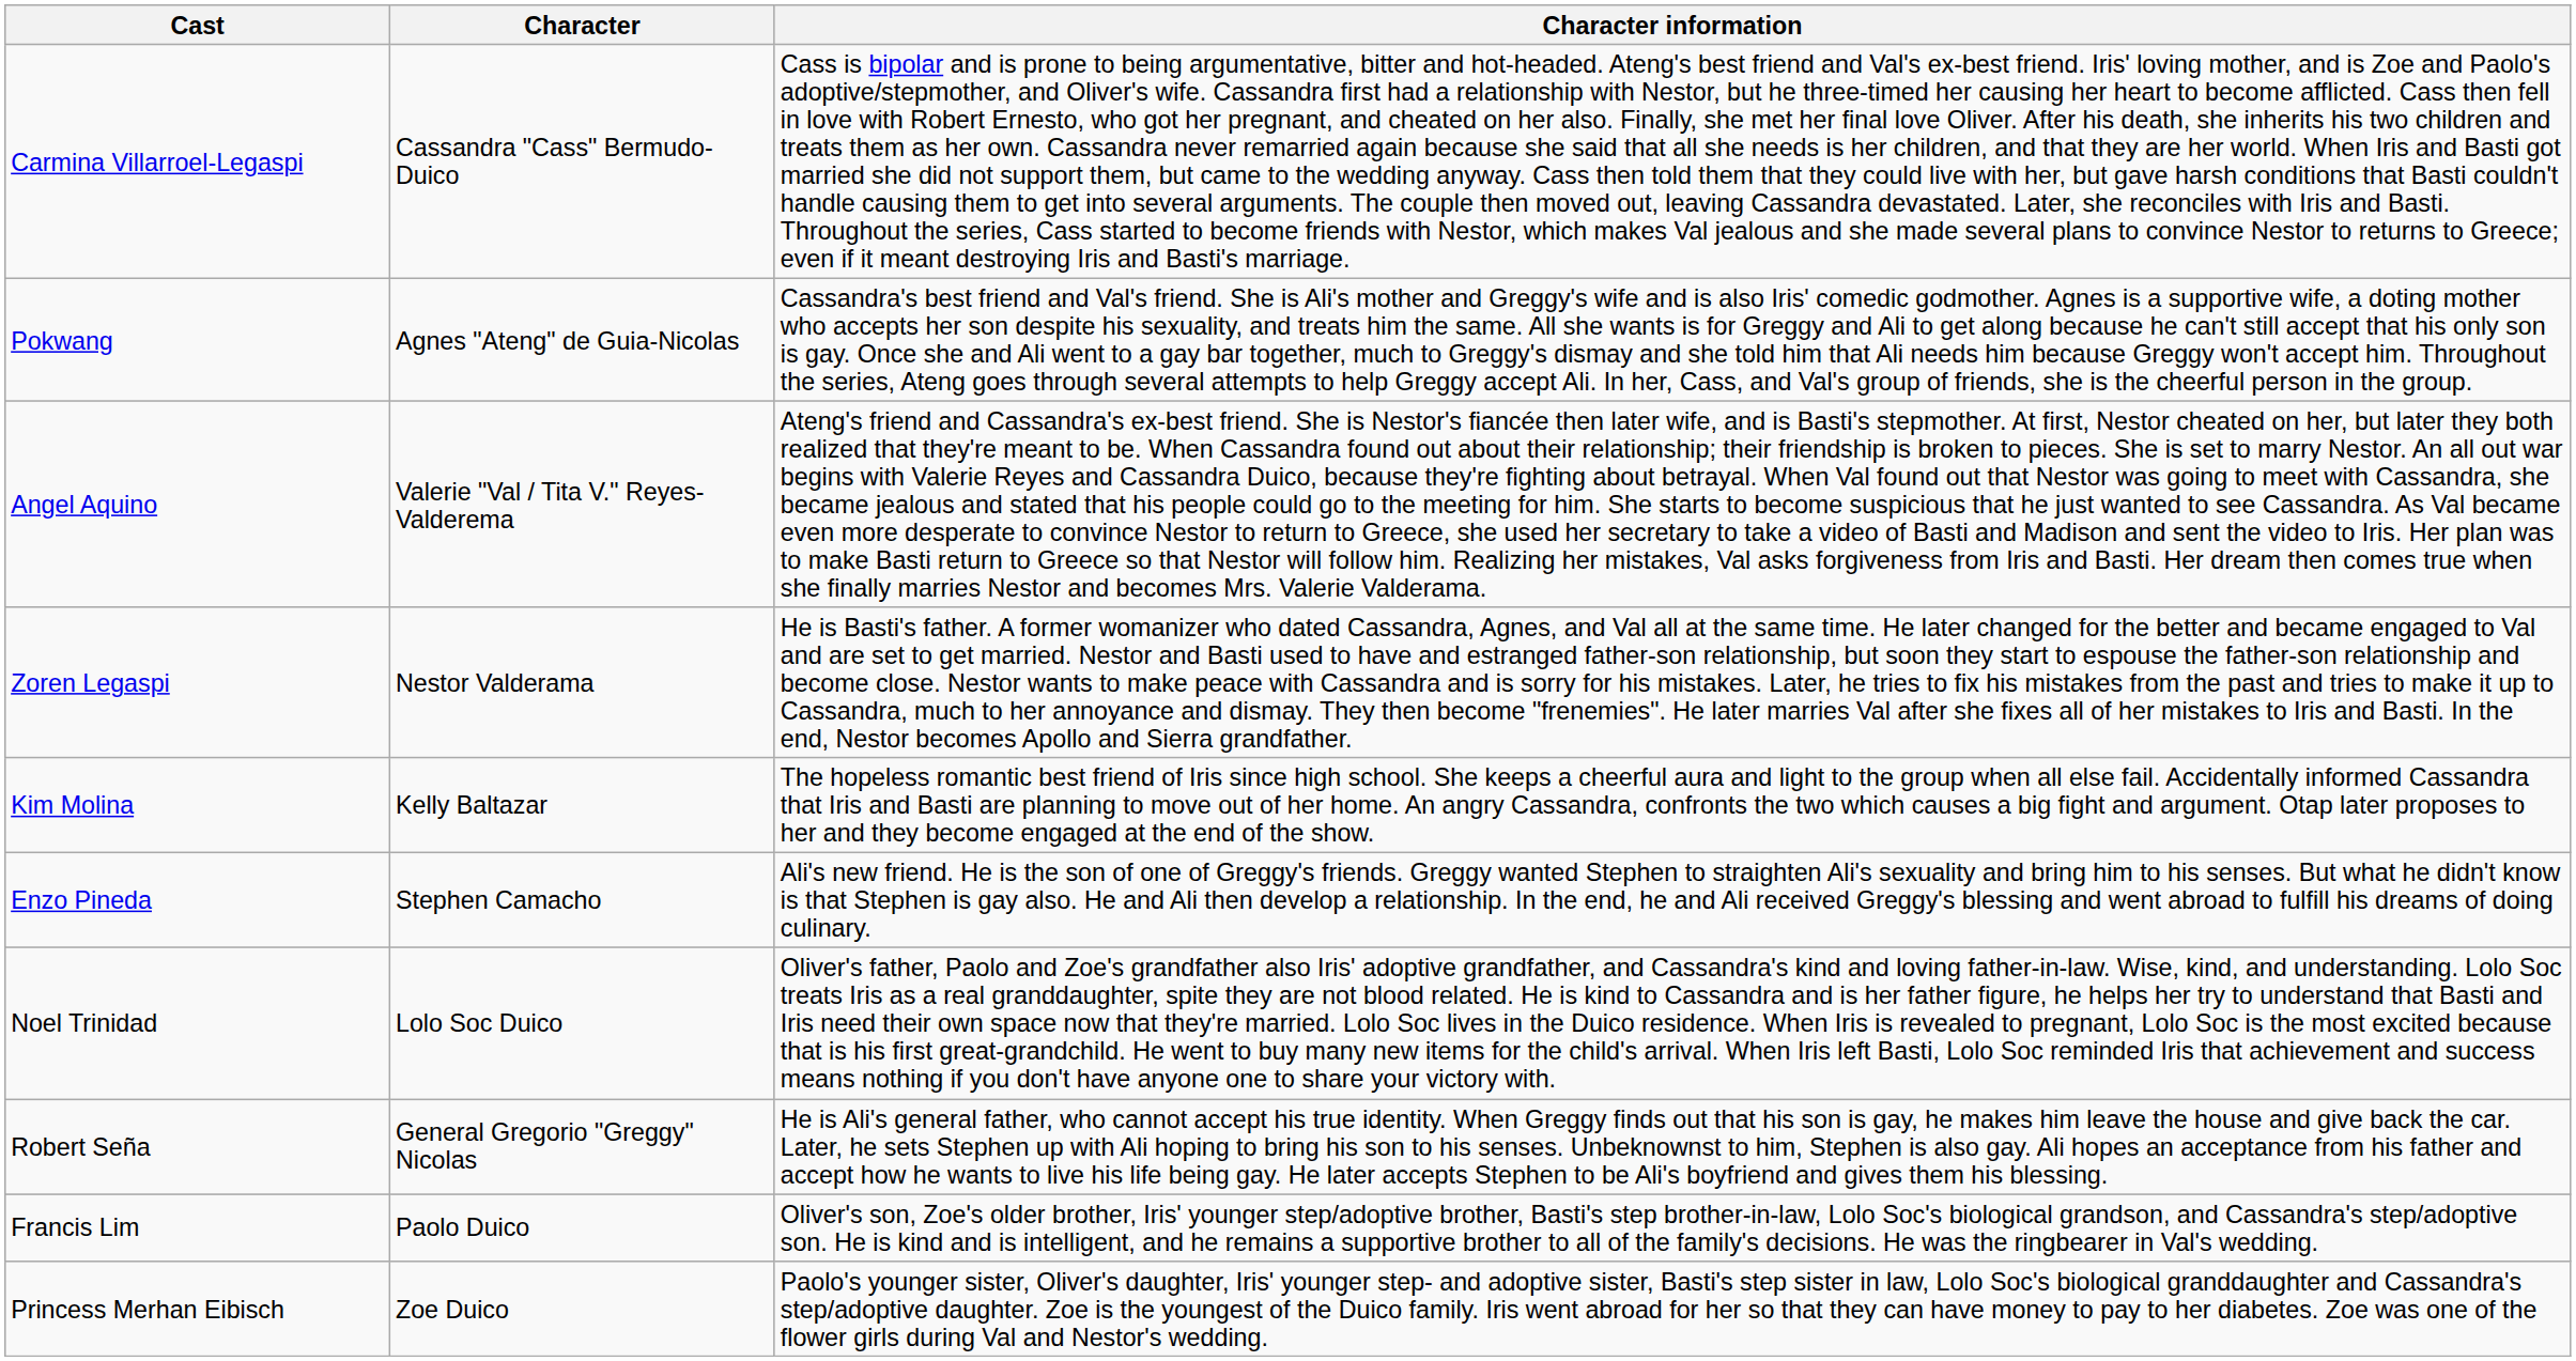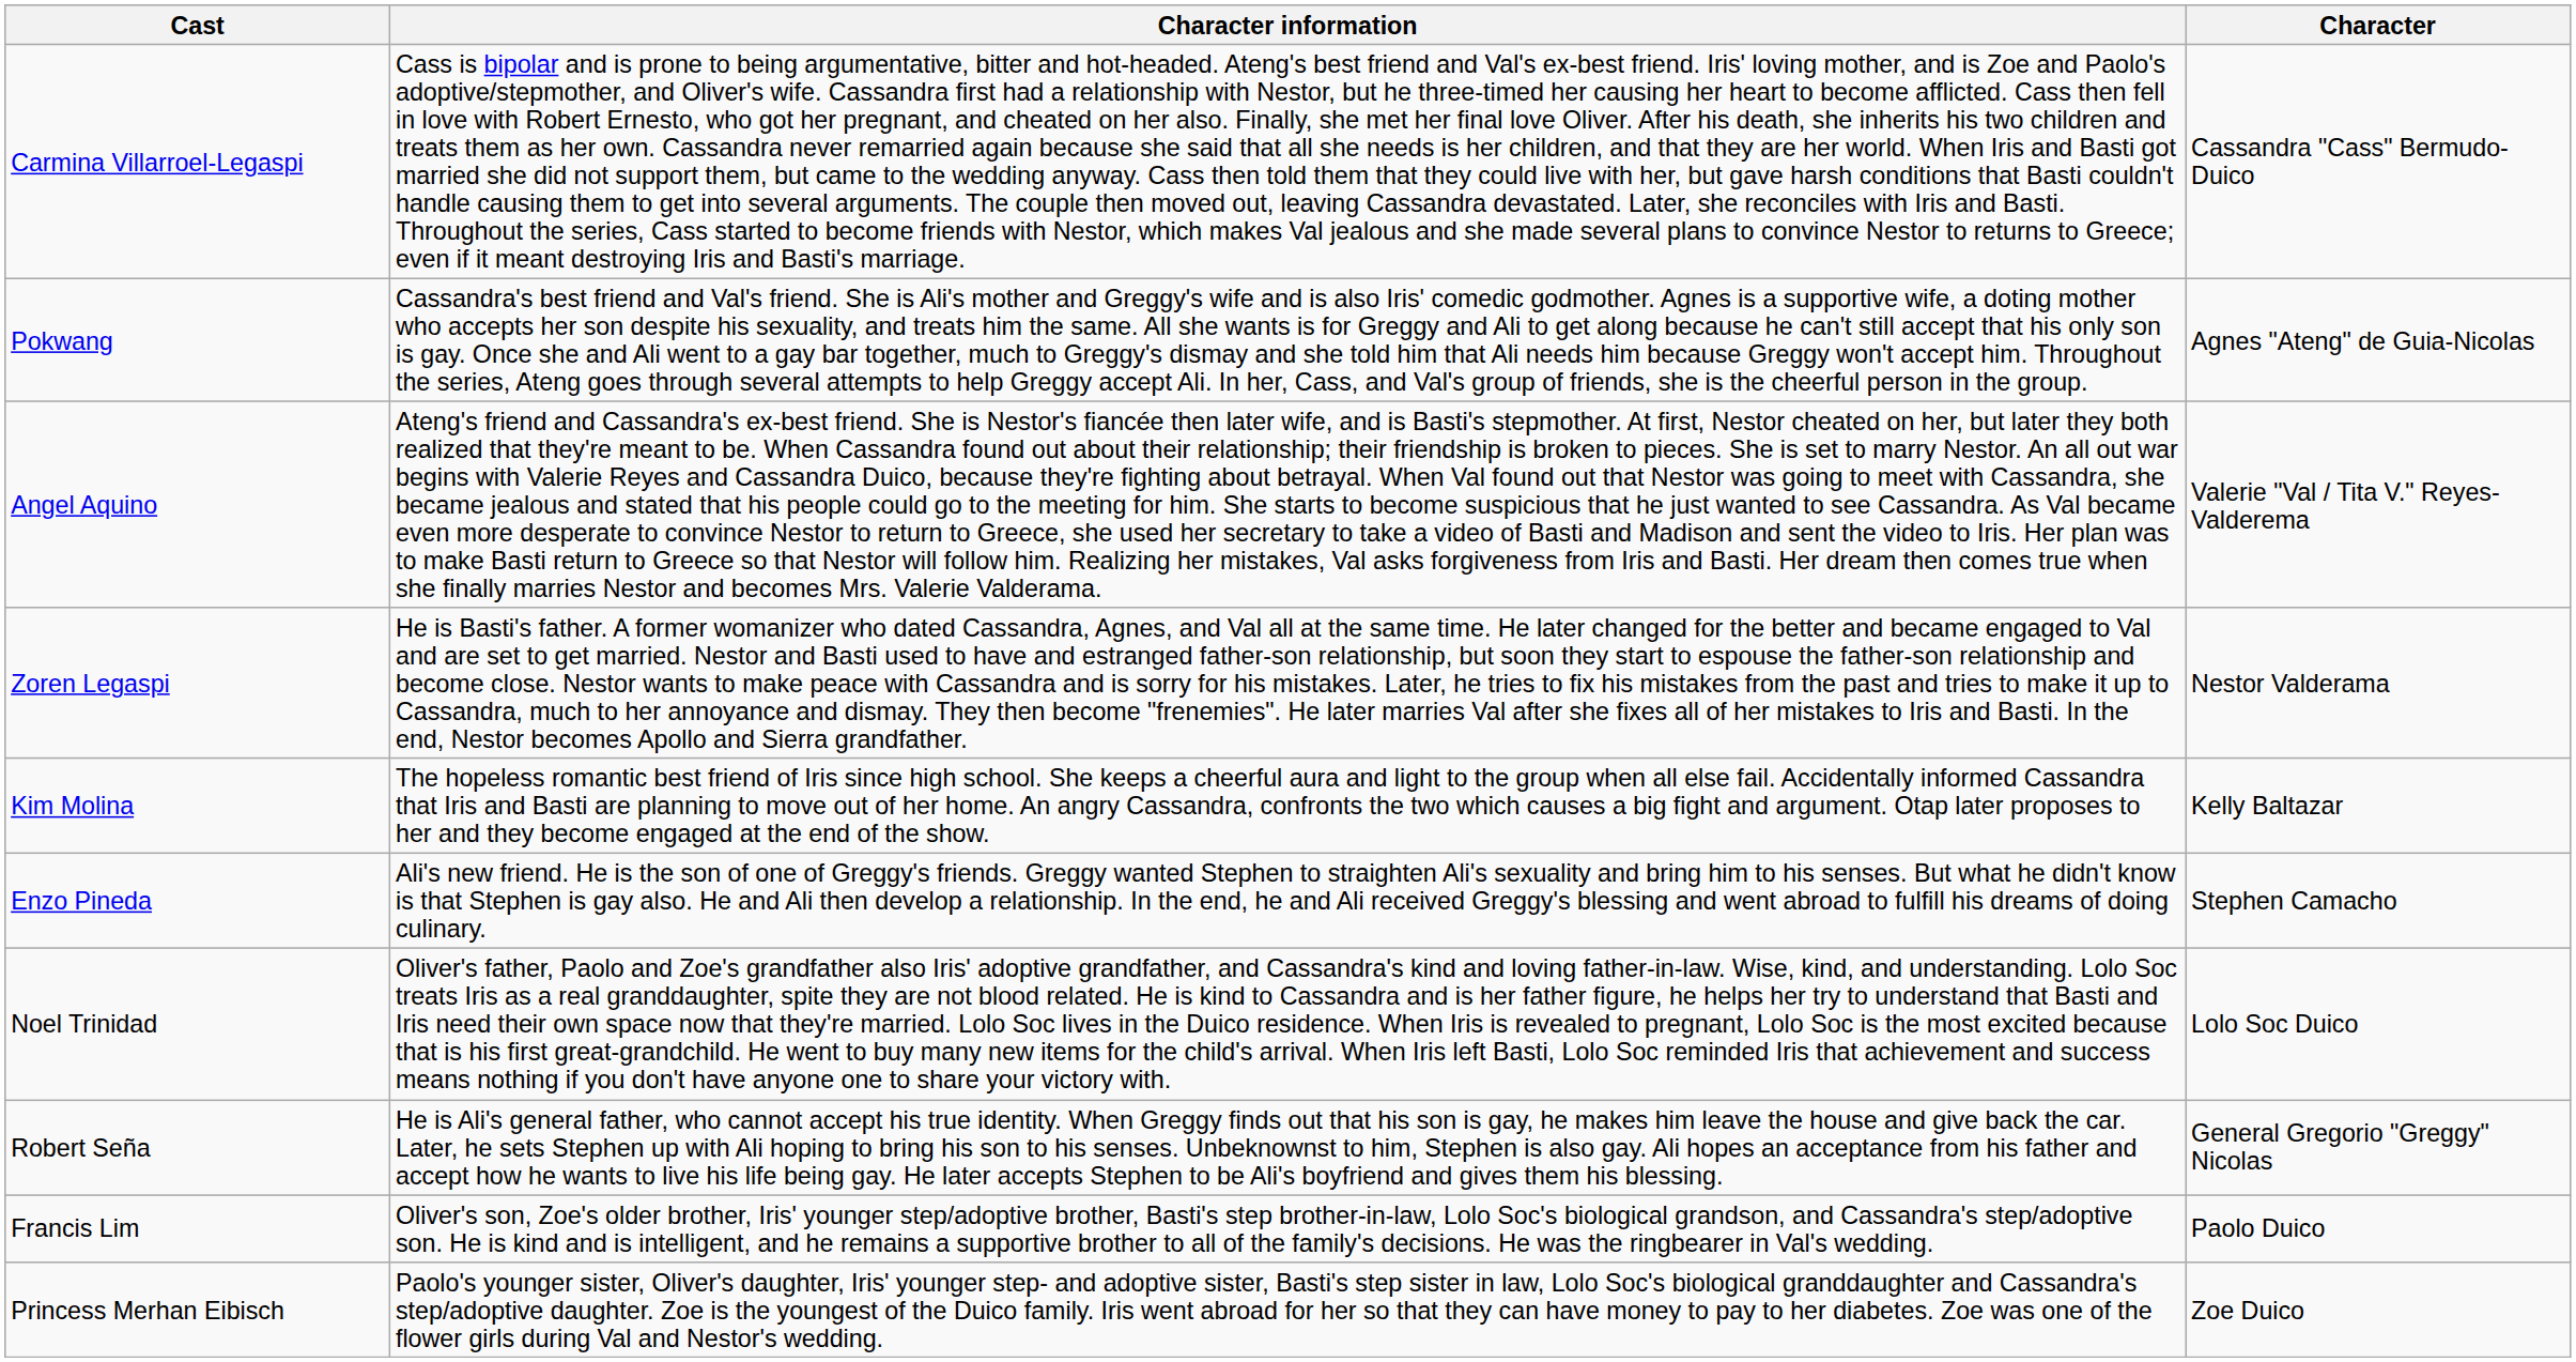columns swapped: Character <-> Character information
